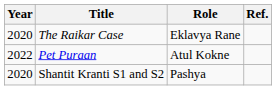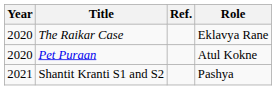columns swapped: Role <-> Ref.
Pet Puraan | Year: 2022 -> 2020
Shantit Kranti S1 and S2 | Year: 2020 -> 2021
